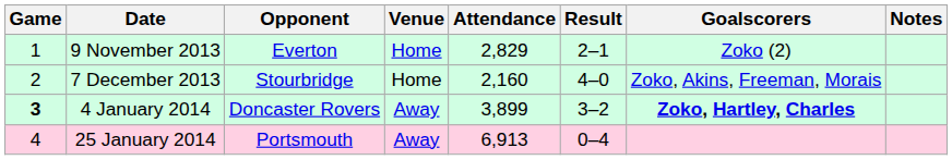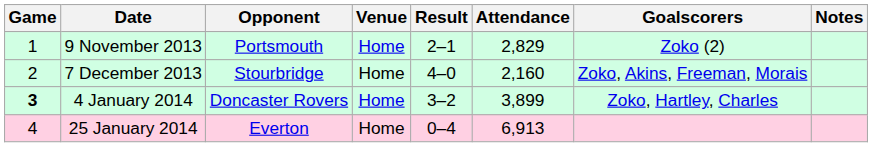columns swapped: Result <-> Attendance
9 November 2013 | Opponent: Everton -> Portsmouth
4 January 2014 | Venue: Away -> Home
4 January 2014 | Goalscorers: bold -> normal
25 January 2014 | Opponent: Portsmouth -> Everton
25 January 2014 | Venue: Away -> Home
